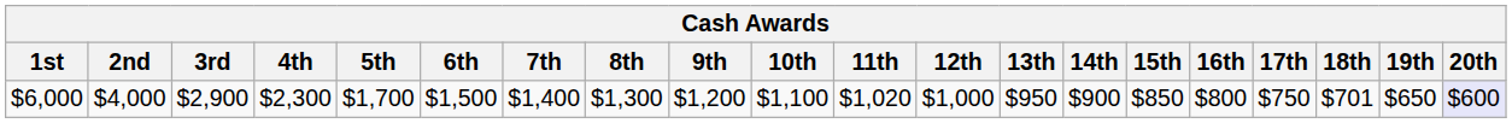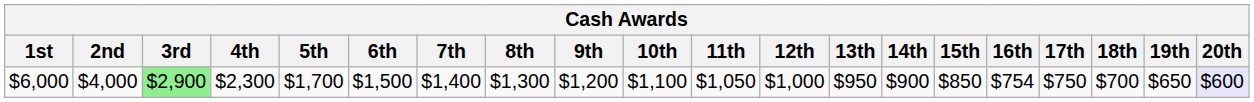$6,000 | 3rd: no background -> lightgreen background
$6,000 | 11th: $1,020 -> $1,050
$6,000 | 16th: $800 -> $754
$6,000 | 18th: $701 -> $700
